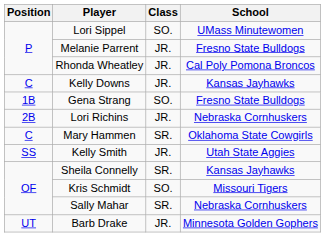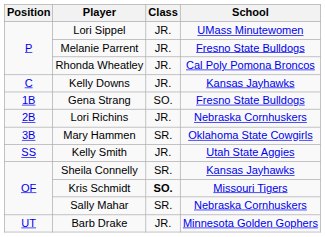Lori Sippel | Class: SO. -> JR.
Mary Hammen | Position: C -> 3B
Kris Schmidt | Class: normal -> bold
